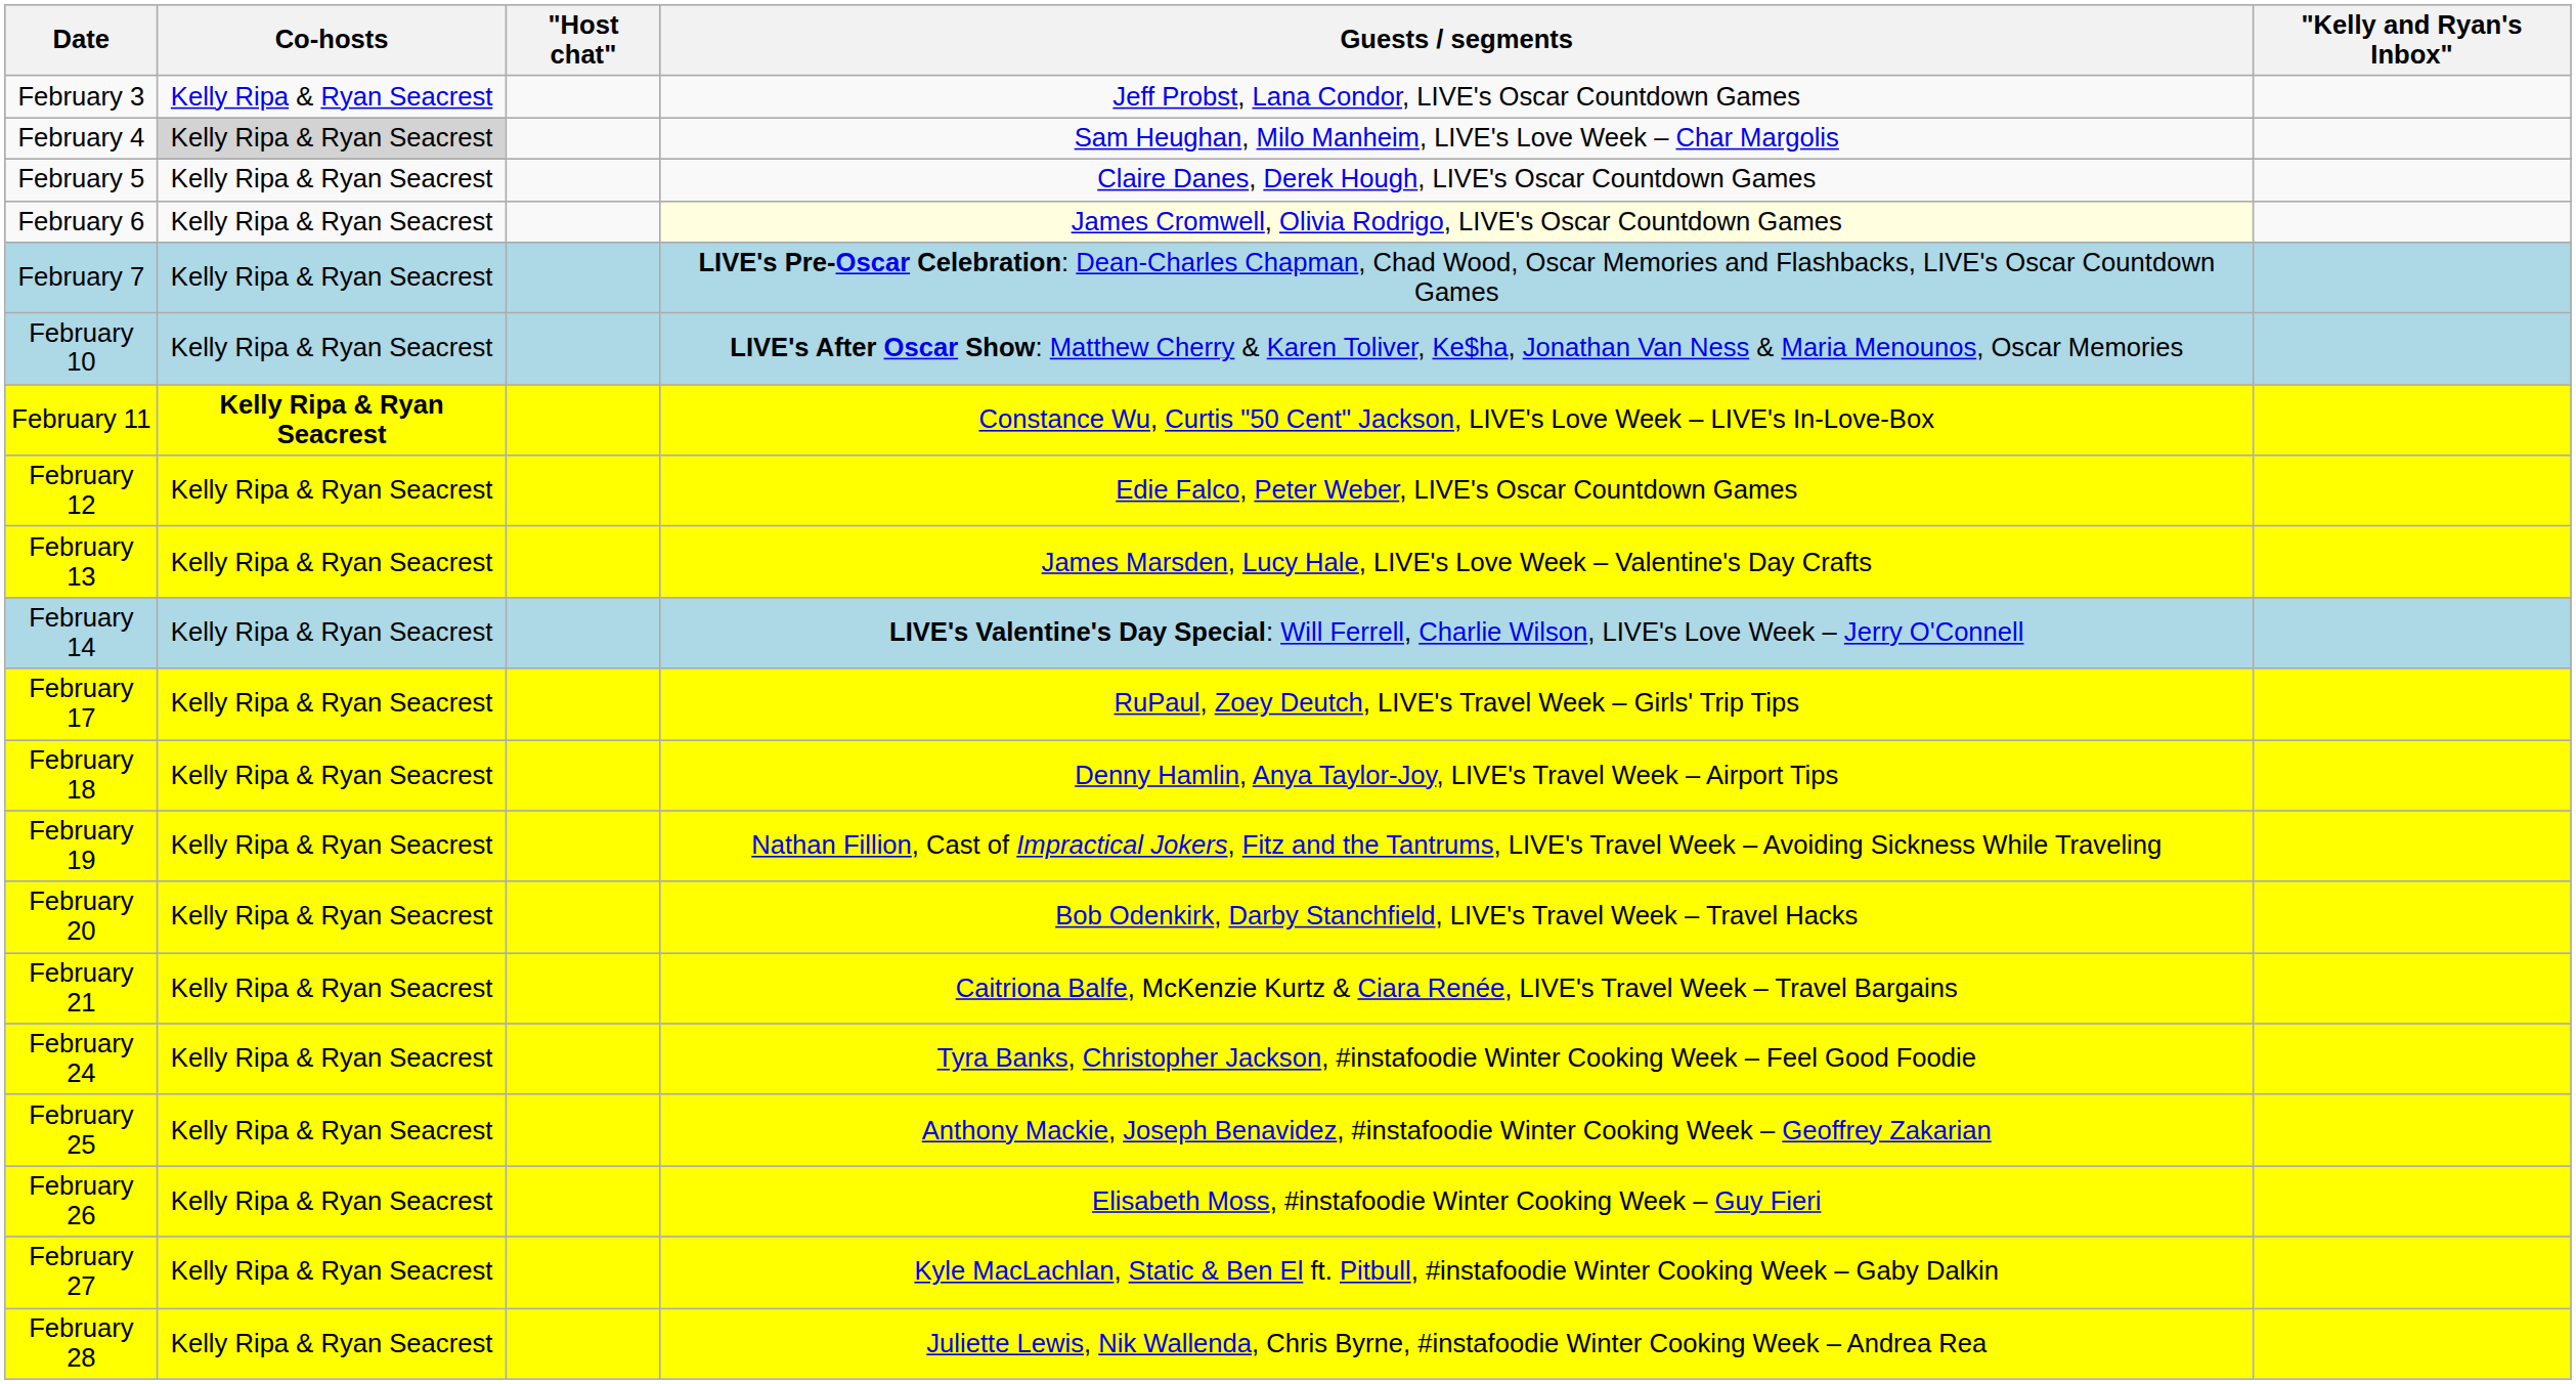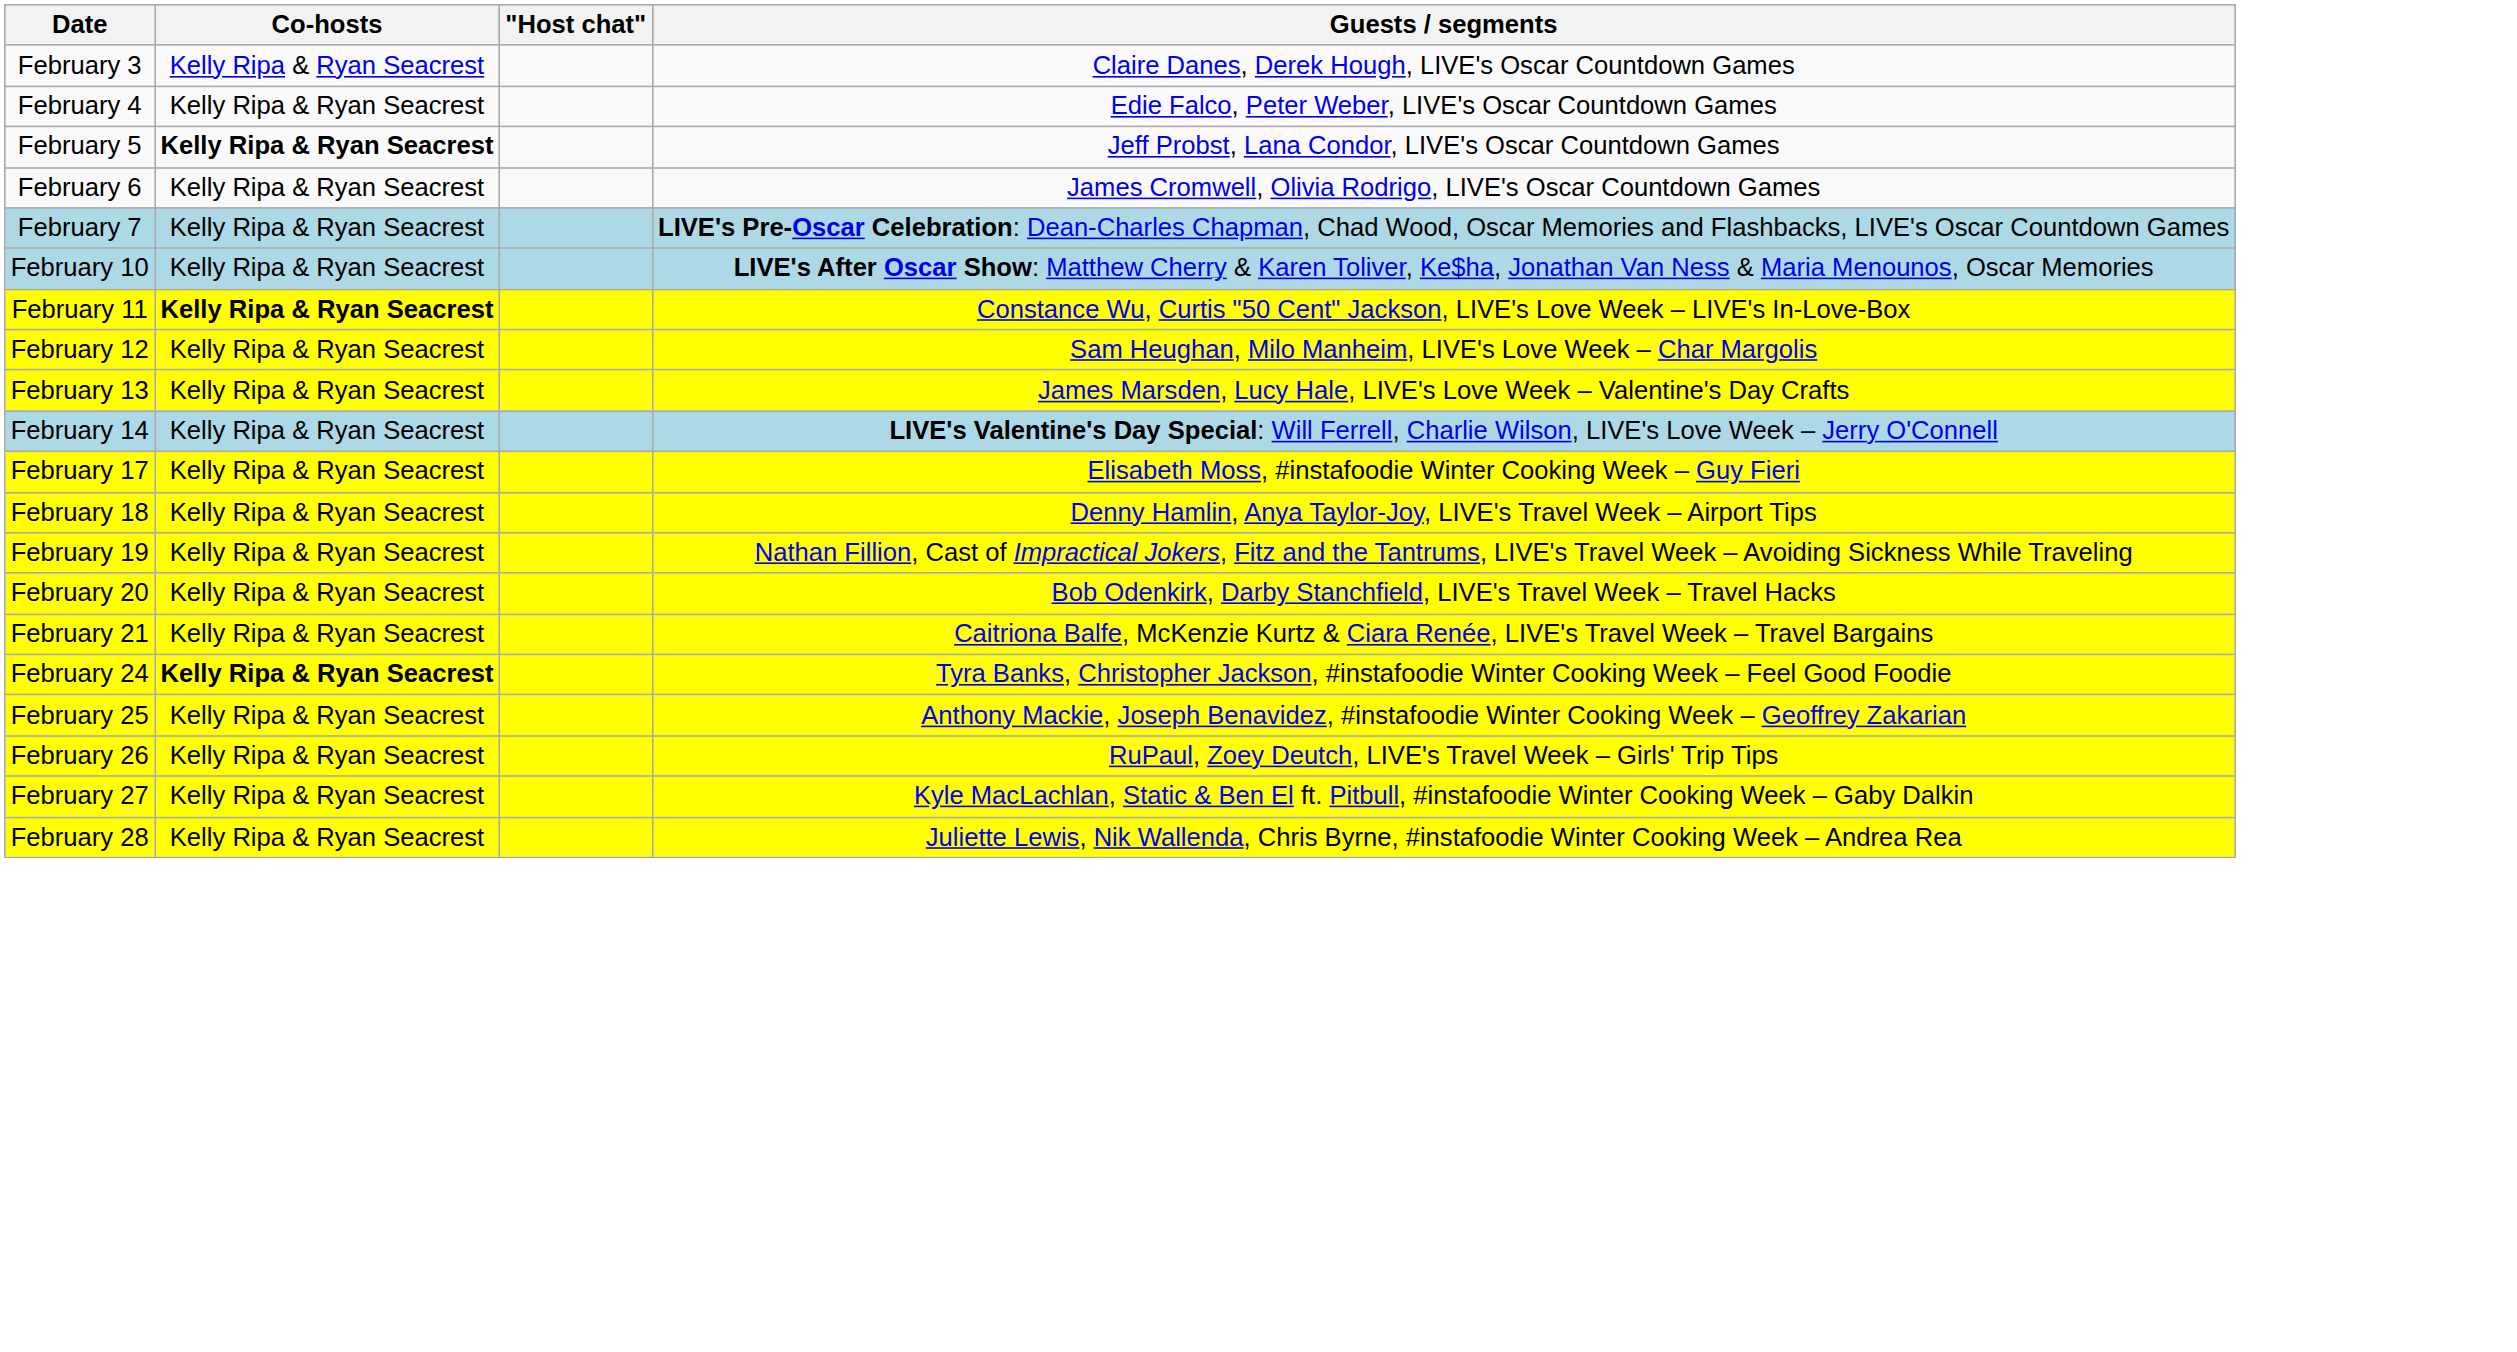- column: "Kelly and Ryan's Inbox"
February 3 | Guests / segments: Jeff Probst, Lana Condor, LIVE's Oscar Countdown Games -> Claire Danes, Derek Hough, LIVE's Oscar Countdown Games
February 4 | Co-hosts: lightgrey background -> no background
February 4 | Guests / segments: Sam Heughan, Milo Manheim, LIVE's Love Week – Char Margolis -> Edie Falco, Peter Weber, LIVE's Oscar Countdown Games
February 5 | Co-hosts: normal -> bold
February 5 | Guests / segments: Claire Danes, Derek Hough, LIVE's Oscar Countdown Games -> Jeff Probst, Lana Condor, LIVE's Oscar Countdown Games
February 6 | Guests / segments: lightyellow background -> no background
February 12 | Guests / segments: Edie Falco, Peter Weber, LIVE's Oscar Countdown Games -> Sam Heughan, Milo Manheim, LIVE's Love Week – Char Margolis
February 17 | Guests / segments: RuPaul, Zoey Deutch, LIVE's Travel Week – Girls' Trip Tips -> Elisabeth Moss, #instafoodie Winter Cooking Week – Guy Fieri
February 24 | Co-hosts: normal -> bold
February 26 | Guests / segments: Elisabeth Moss, #instafoodie Winter Cooking Week – Guy Fieri -> RuPaul, Zoey Deutch, LIVE's Travel Week – Girls' Trip Tips
